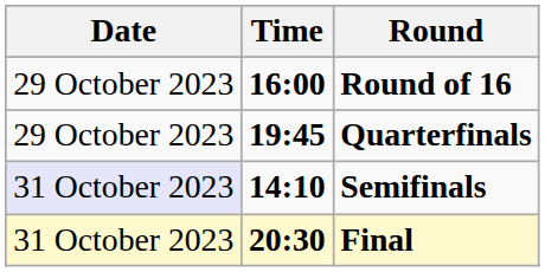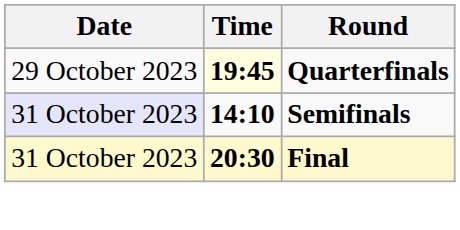- row: 29 October 2023 | 16:00 | Round of 16
Quarterfinals | Time: no background -> lightyellow background
